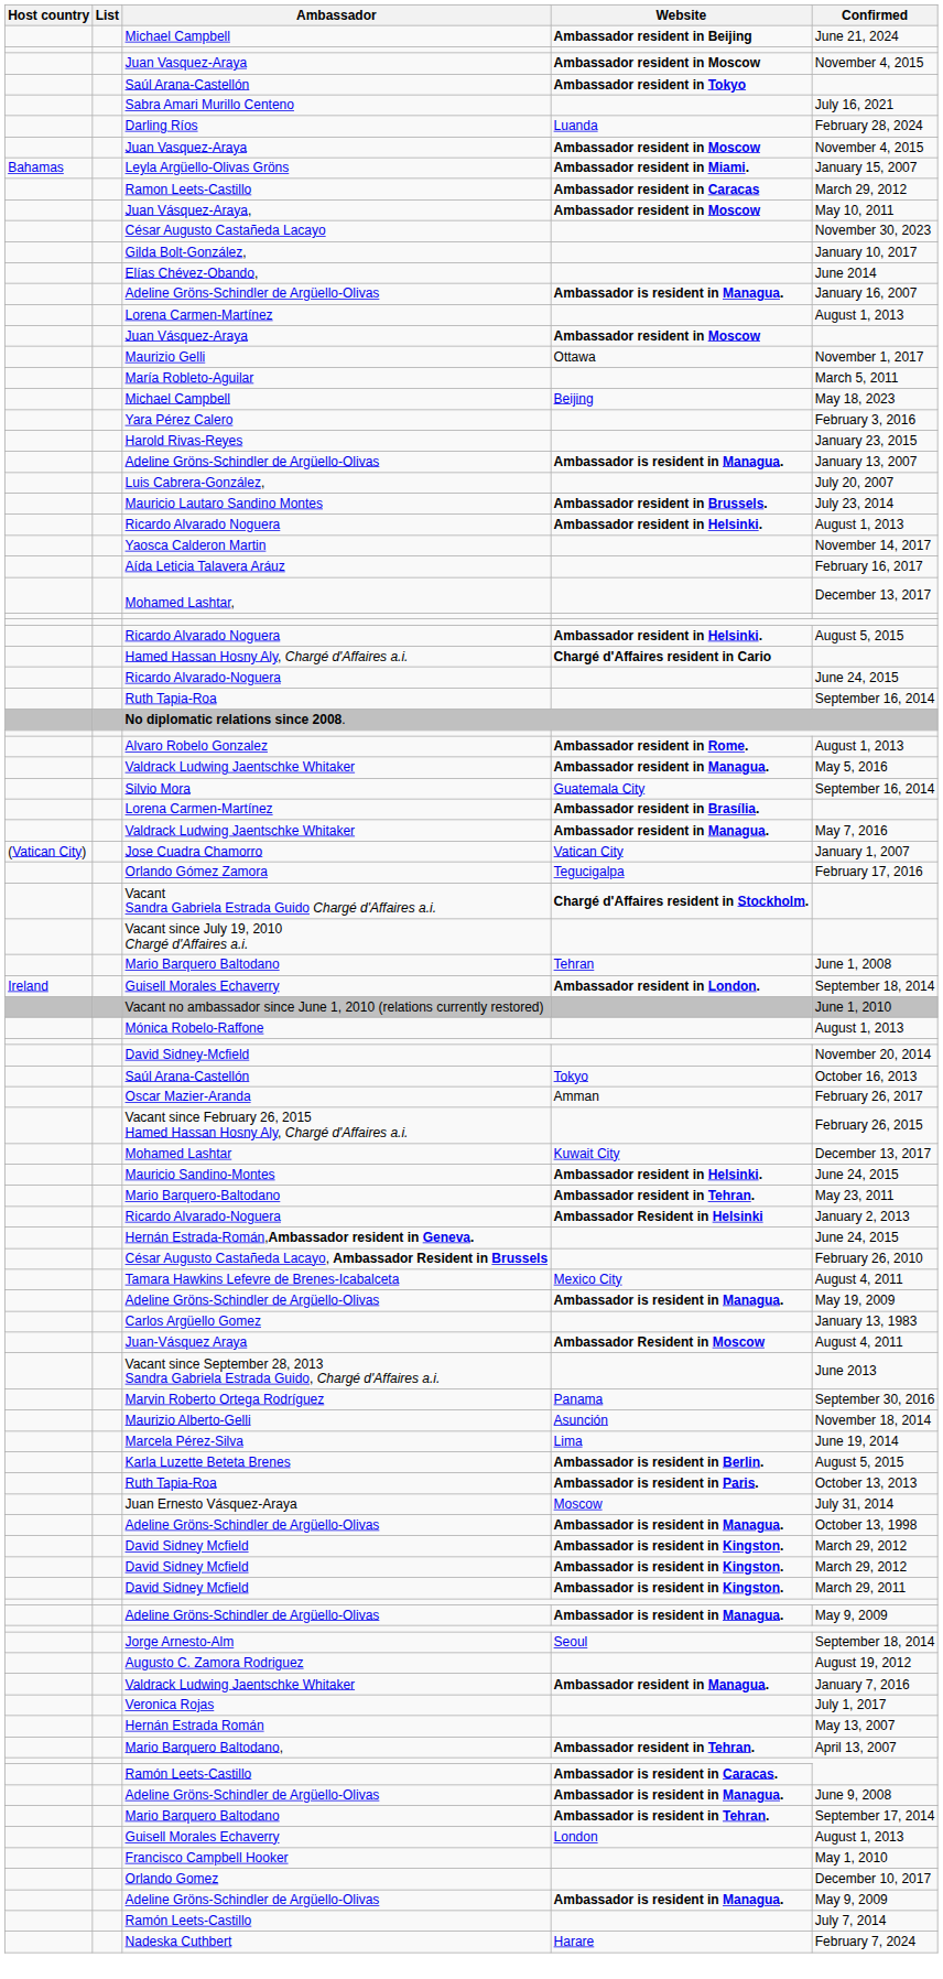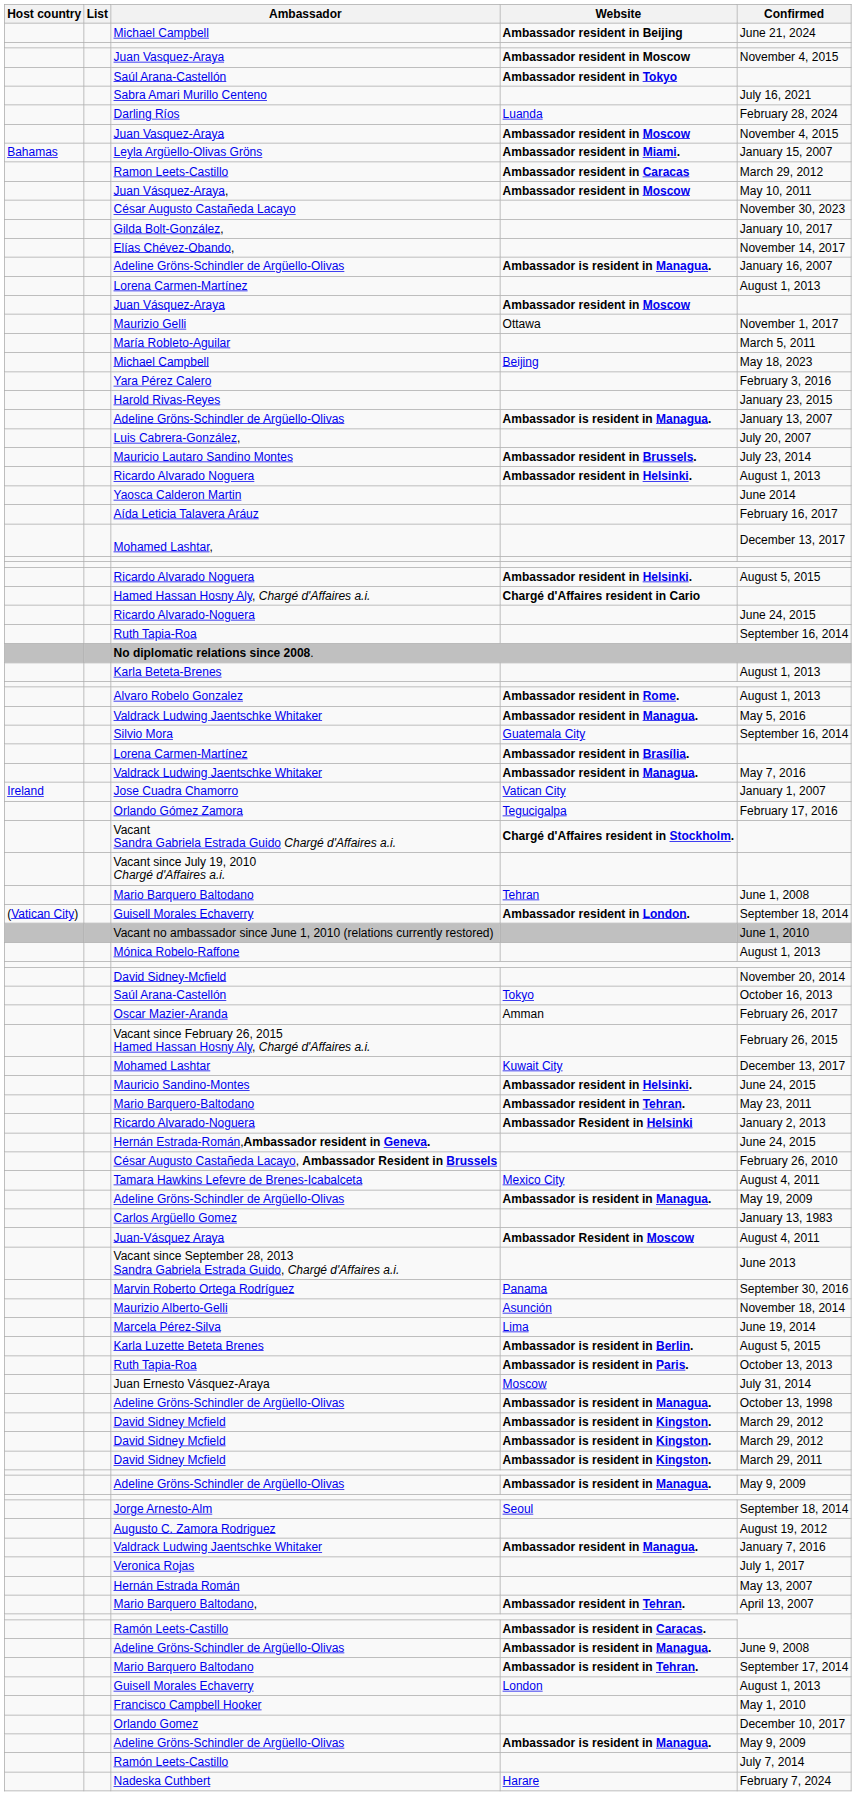Elías Chévez-Obando, | Confirmed: June 2014 -> November 14, 2017
Yaosca Calderon Martin | Confirmed: November 14, 2017 -> June 2014
+ row: Karla Beteta-Brenes | August 1, 2013
Jose Cuadra Chamorro | Host country: (Vatican City) -> Ireland
Guisell Morales Echaverry / Ambassador resident in London. | Host country: Ireland -> (Vatican City)
